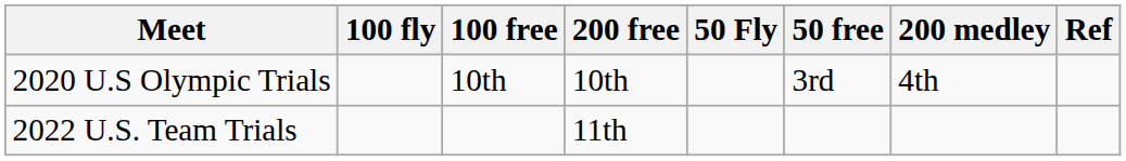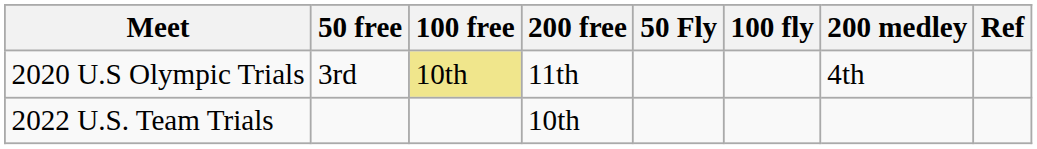columns swapped: 50 free <-> 100 fly
2020 U.S Olympic Trials | 100 free: no background -> khaki background
2020 U.S Olympic Trials | 200 free: 10th -> 11th
2022 U.S. Team Trials | 200 free: 11th -> 10th
